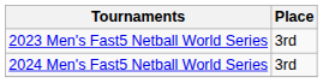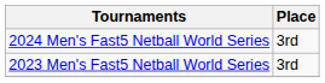rows swapped: 2023 Men's Fast5 Netball World Series <-> 2024 Men's Fast5 Netball World Series
